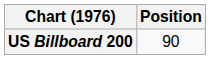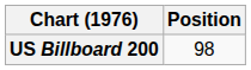US Billboard 200 | Position: 90 -> 98
